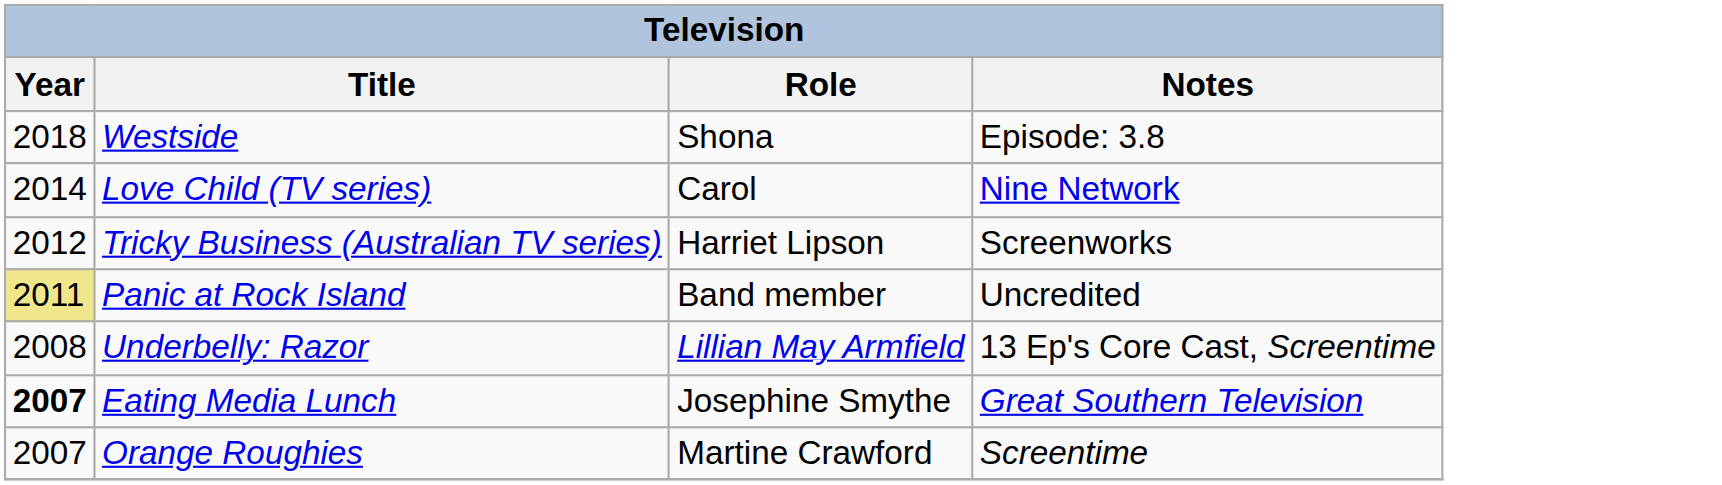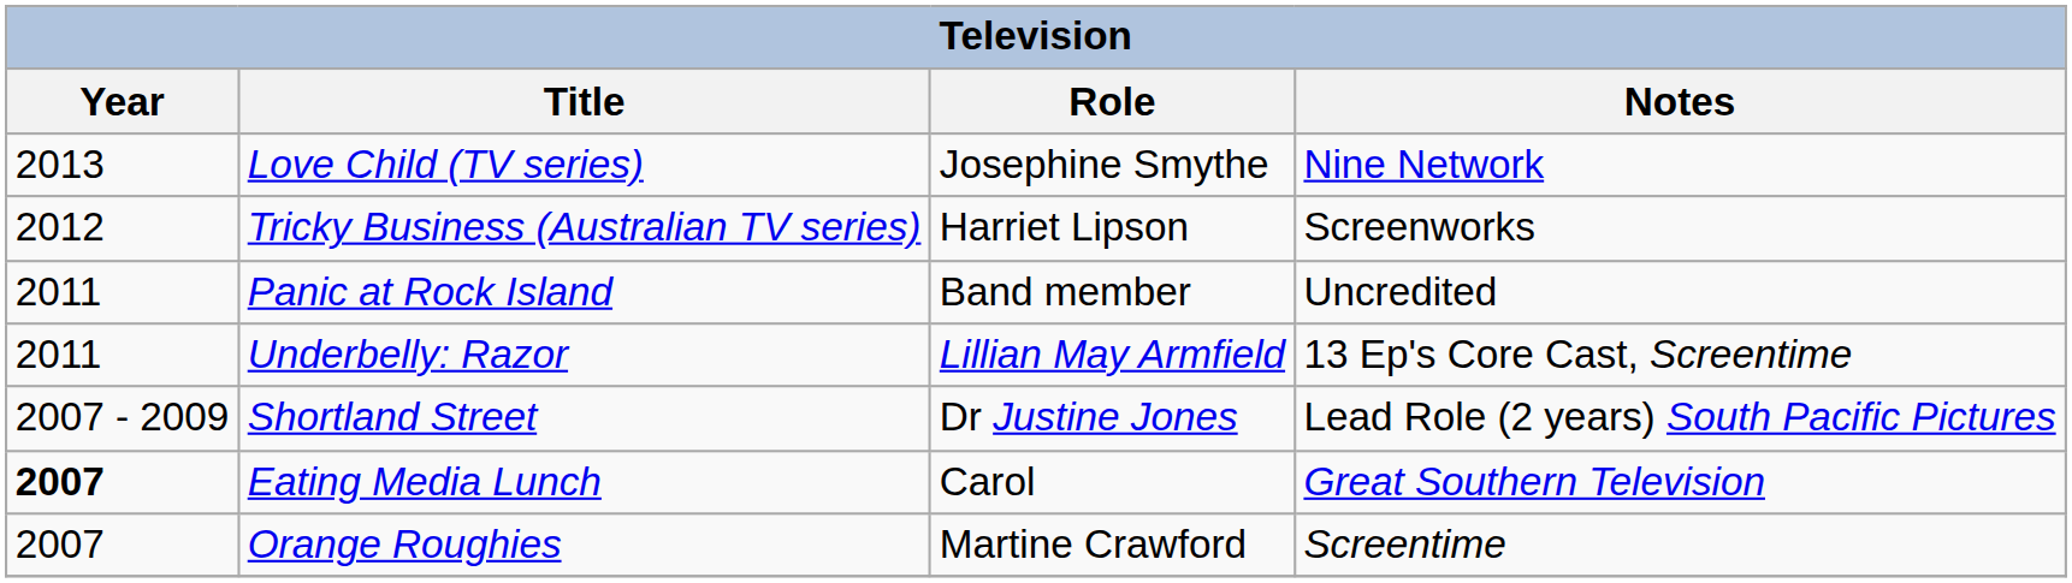- row: 2018 | Westside | Shona | Episode: 3.8
Love Child (TV series) | Year: 2014 -> 2013
Love Child (TV series) | Role: Carol -> Josephine Smythe
Panic at Rock Island | Year: khaki background -> no background
Underbelly: Razor | Year: 2008 -> 2011
+ row: 2007 - 2009 | Shortland Street | Dr Justine Jones | Lead Role (2 years) South Pacific Pictures
Eating Media Lunch | Role: Josephine Smythe -> Carol
